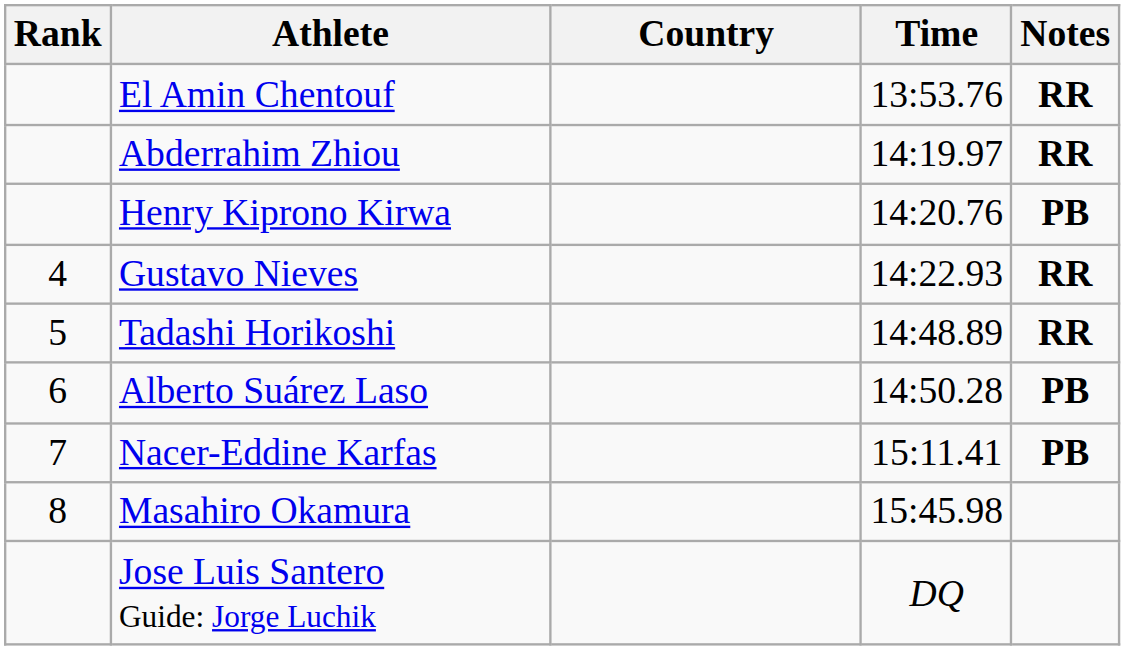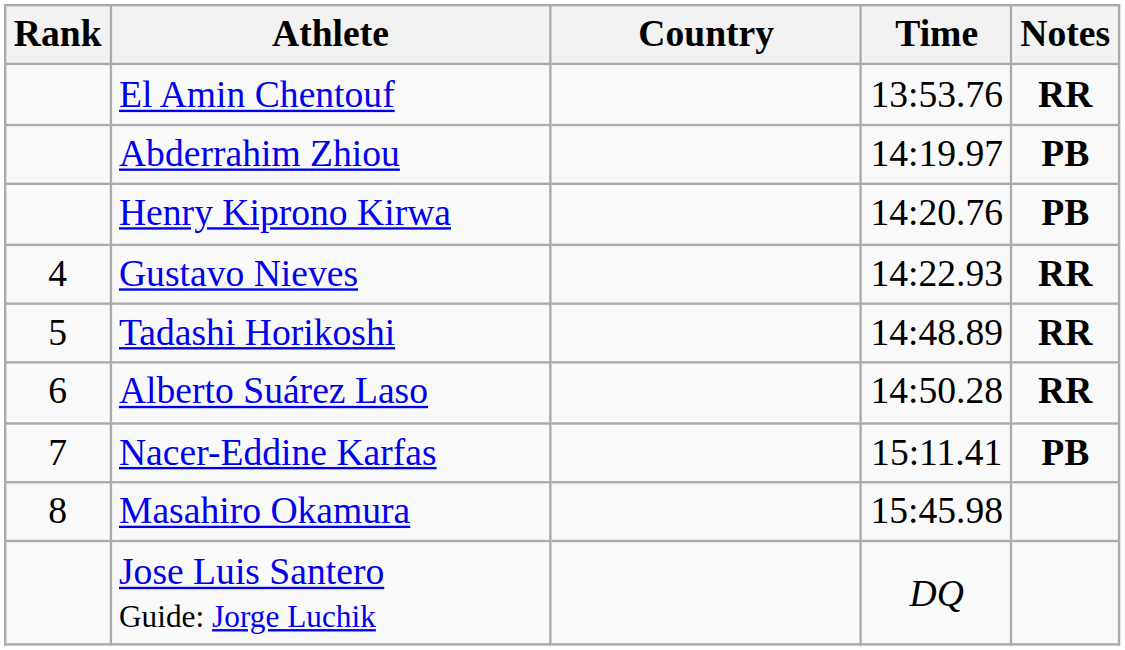Abderrahim Zhiou | Notes: RR -> PB
Alberto Suárez Laso | Notes: PB -> RR
